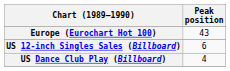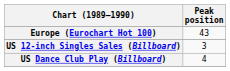US 12-inch Singles Sales (Billboard) | Peak position: 6 -> 3
